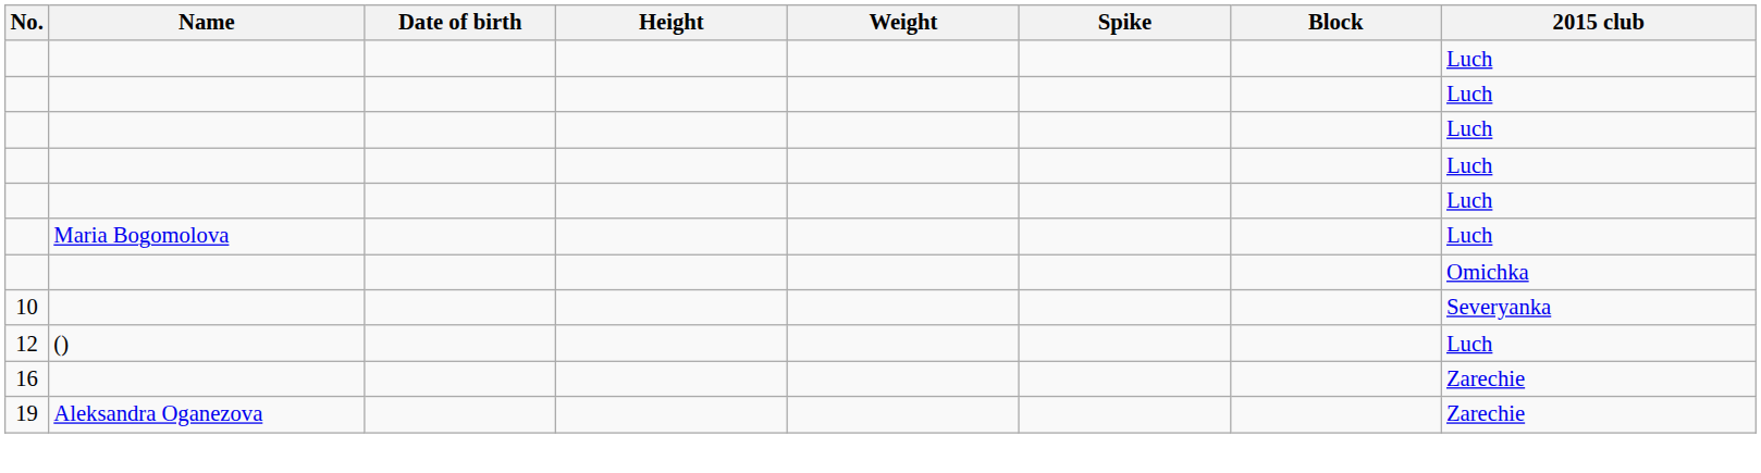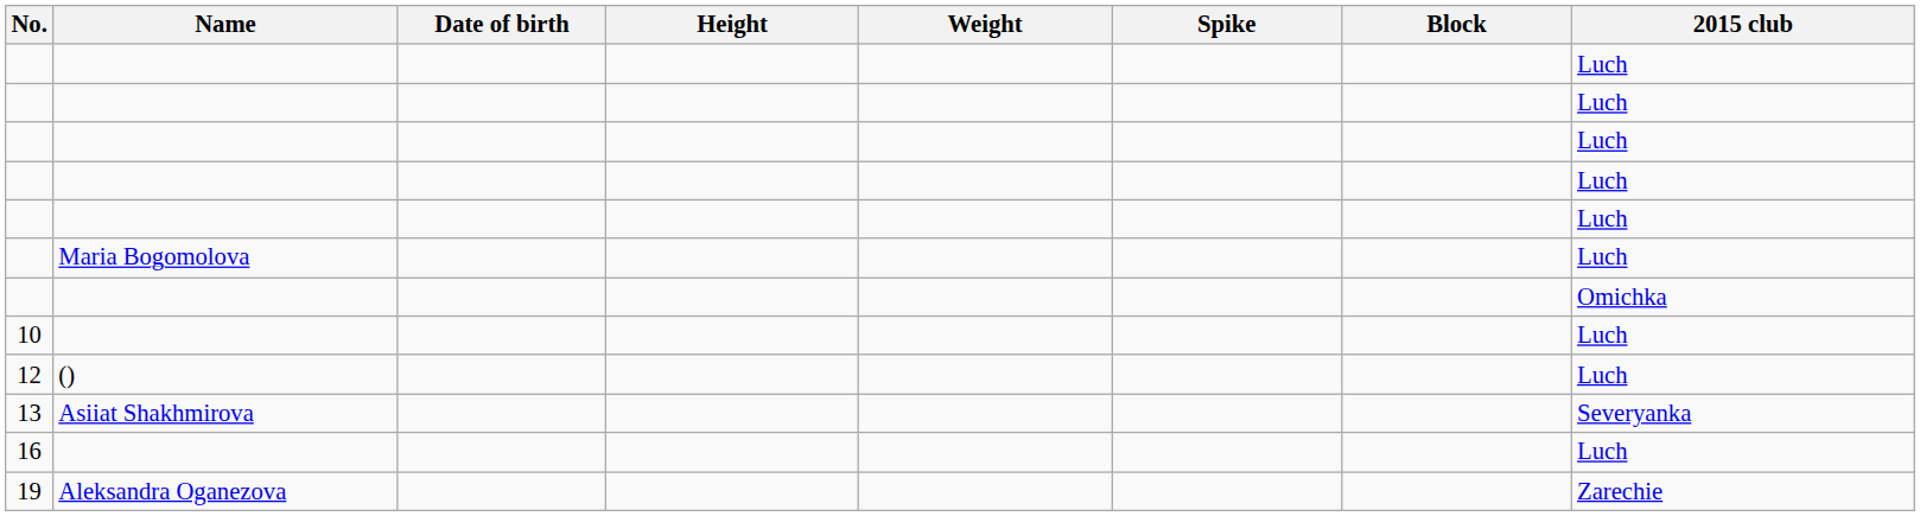10 | 2015 club: Severyanka -> Luch
+ row: 13 | Asiiat Shakhmirova | Severyanka
16 | 2015 club: Zarechie -> Luch
